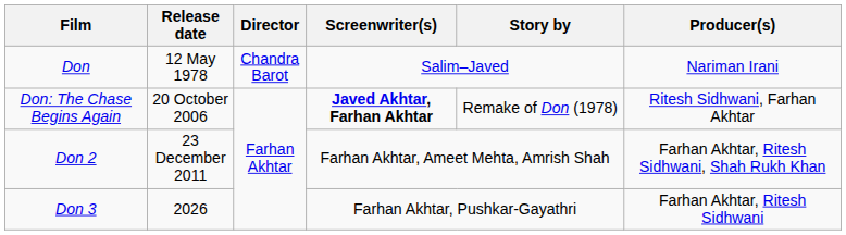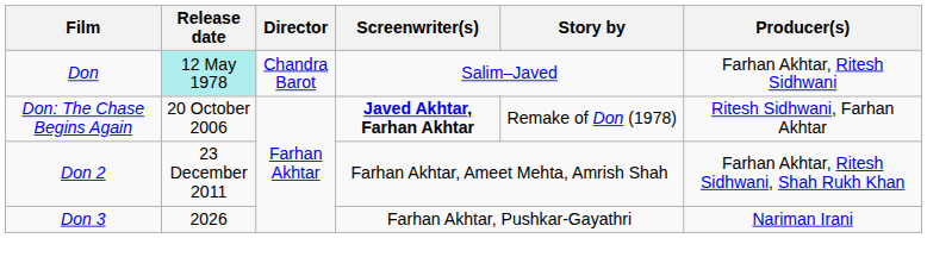Don | Release date: no background -> paleturquoise background
Don | Producer(s): Nariman Irani -> Farhan Akhtar, Ritesh Sidhwani
Don 3 | Producer(s): Farhan Akhtar, Ritesh Sidhwani -> Nariman Irani
